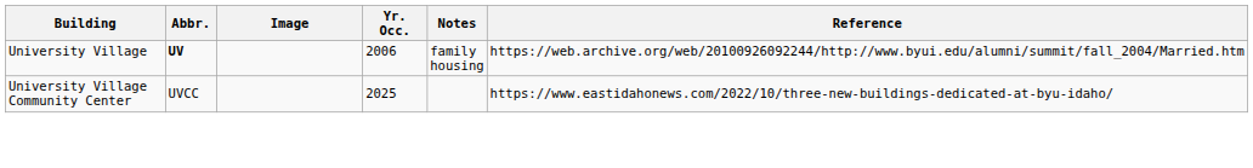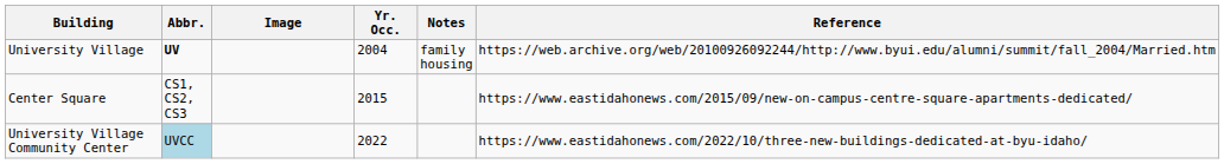University Village | Yr. Occ.: 2006 -> 2004
+ row: Center Square | CS1, CS2, CS3 | 2015 | https://www.eastidahonews.com/2015/09/new-on-campus-centre-square-apartments-dedicated/
University Village Community Center | Abbr.: no background -> lightblue background
University Village Community Center | Yr. Occ.: 2025 -> 2022
